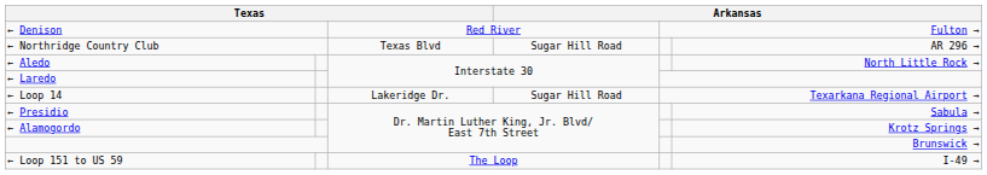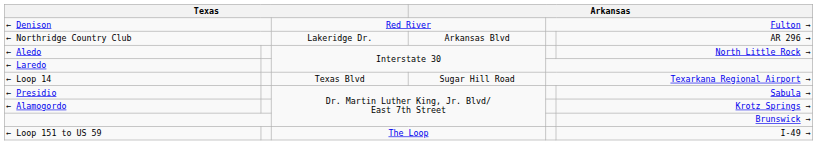← Northridge Country Club | column 3: Texas Blvd -> Lakeridge Dr.
← Northridge Country Club | column 4: Sugar Hill Road -> Arkansas Blvd
← Loop 14 | column 3: Lakeridge Dr. -> Texas Blvd
